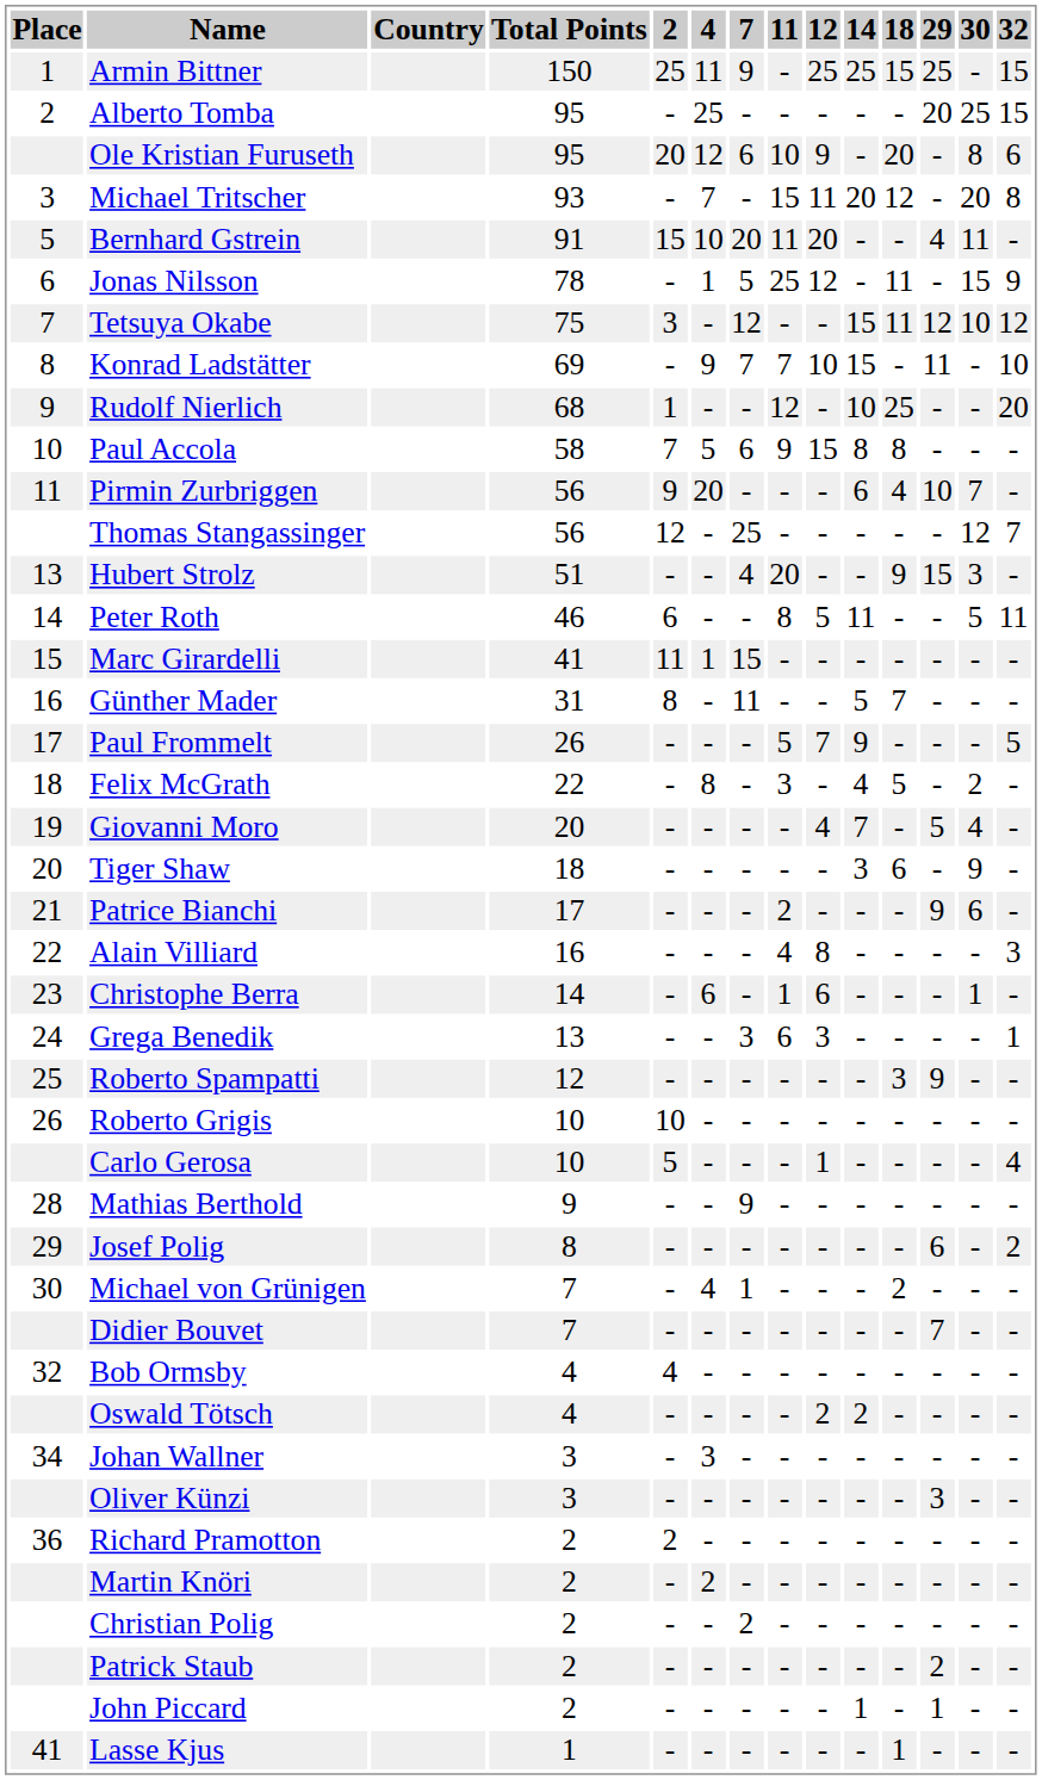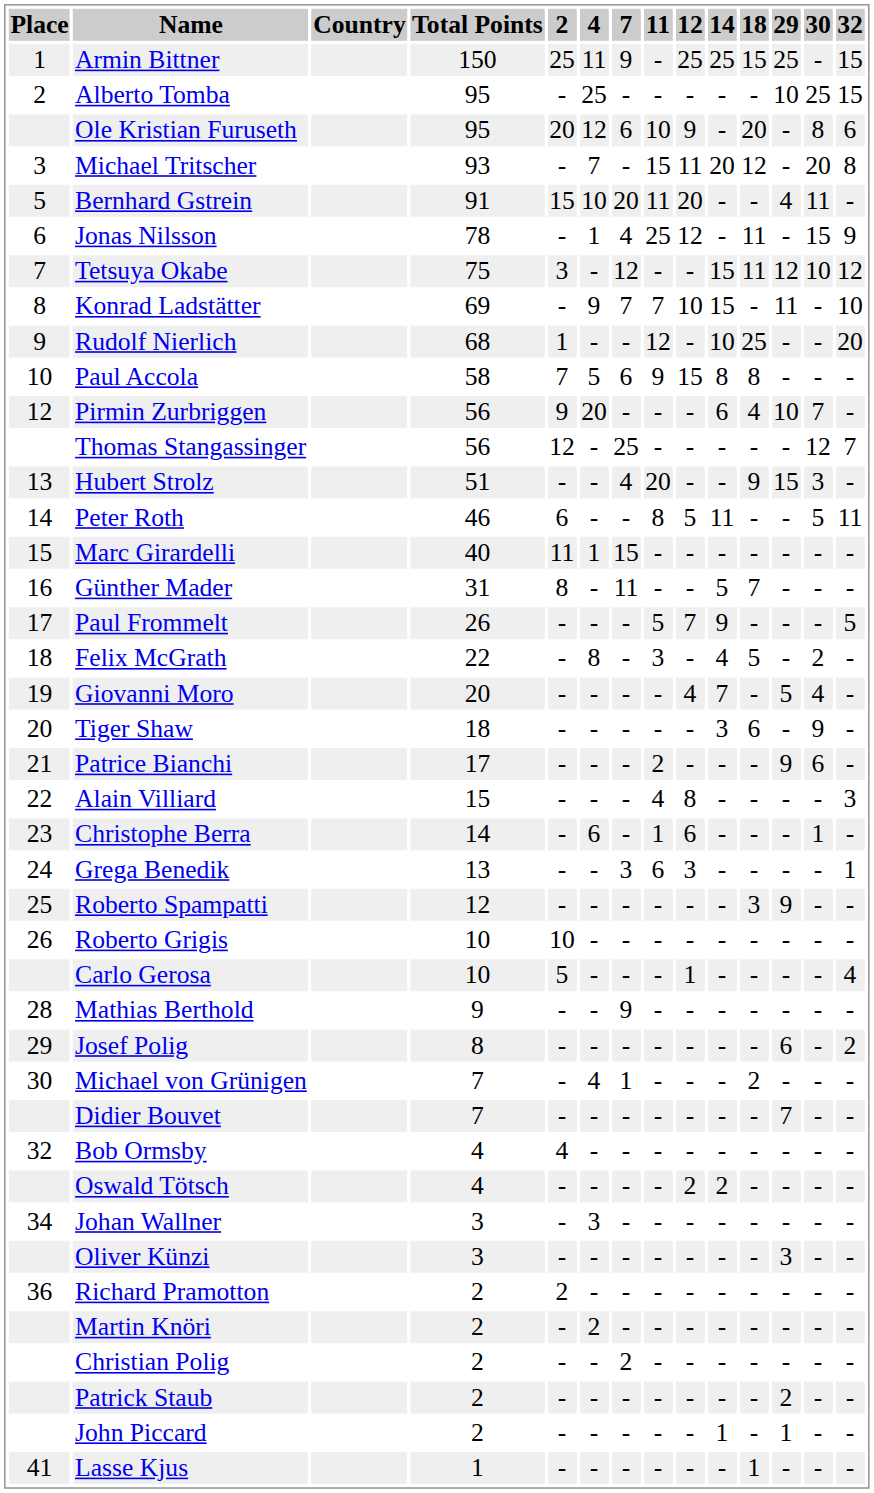Alberto Tomba | 29: 20 -> 10
Jonas Nilsson | 7: 5 -> 4
Pirmin Zurbriggen | Place: 11 -> 12
Marc Girardelli | Total Points: 41 -> 40
Alain Villiard | Total Points: 16 -> 15
